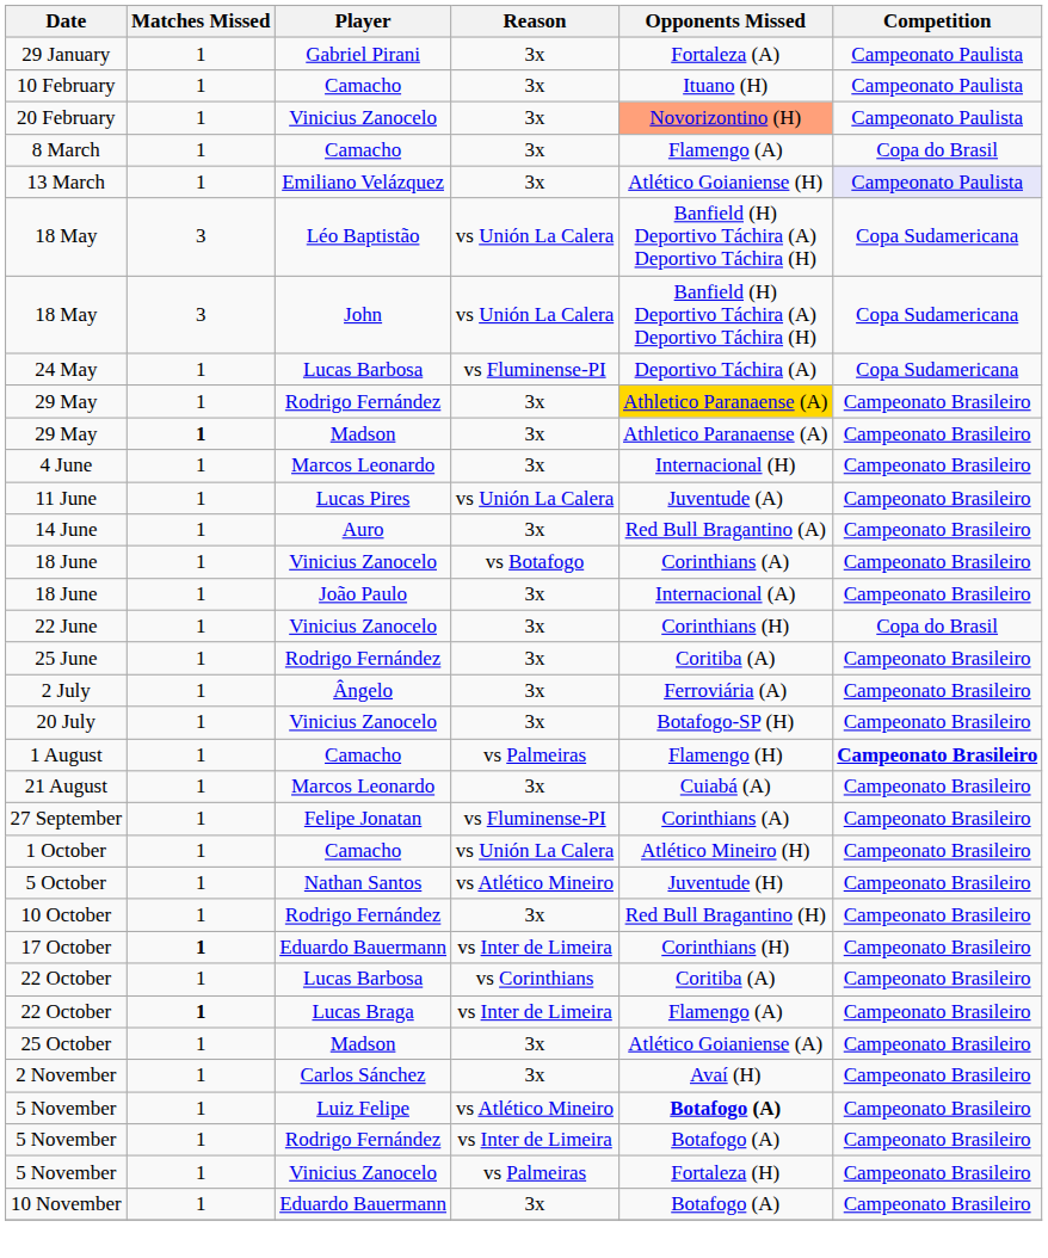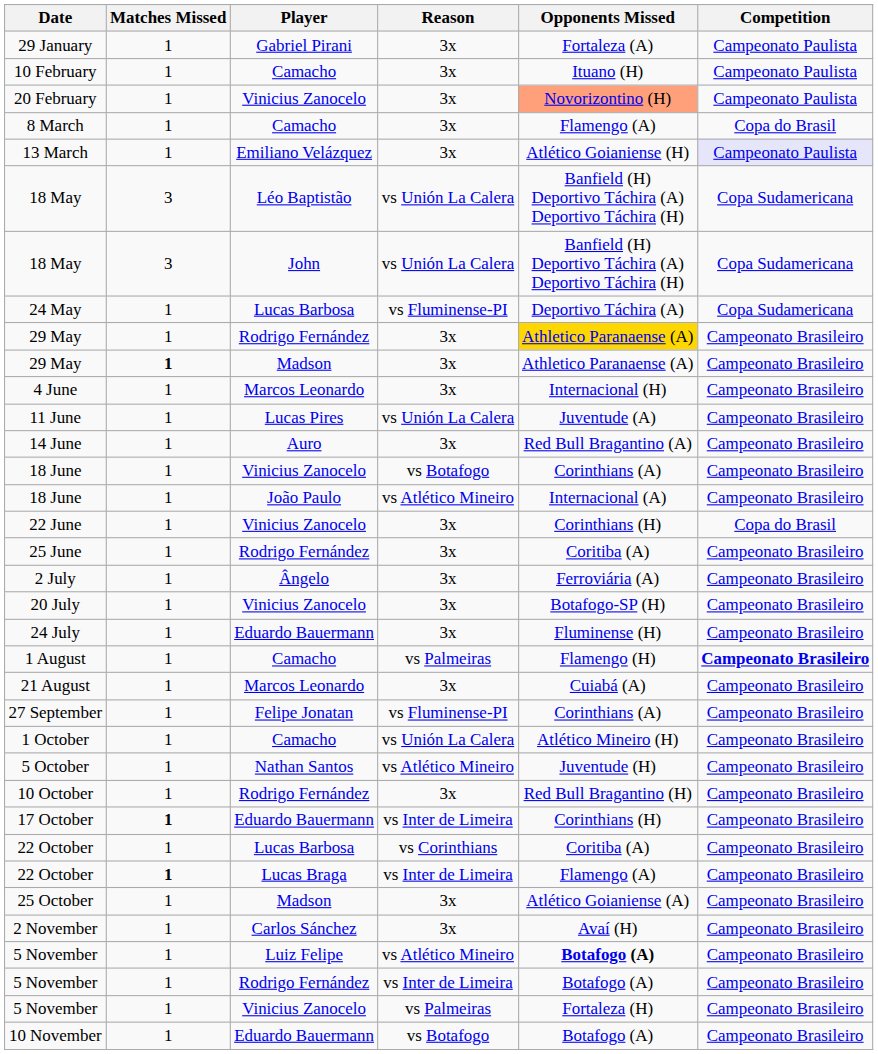18 June / João Paulo | Reason: 3x -> vs Atlético Mineiro
+ row: 24 July | 1 | Eduardo Bauermann | 3x | Fluminense (H) | Campeonato Brasileiro
10 November | Reason: 3x -> vs Botafogo
